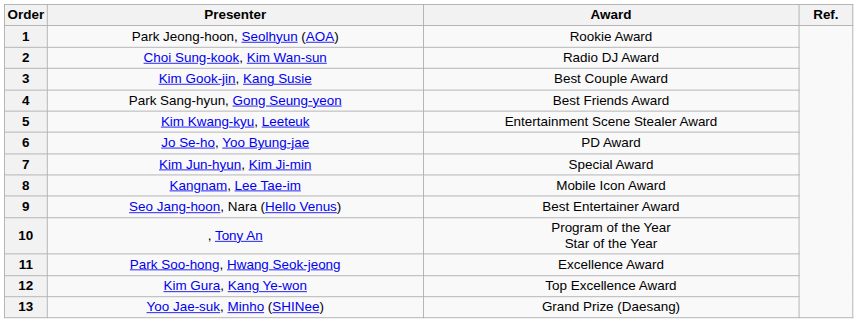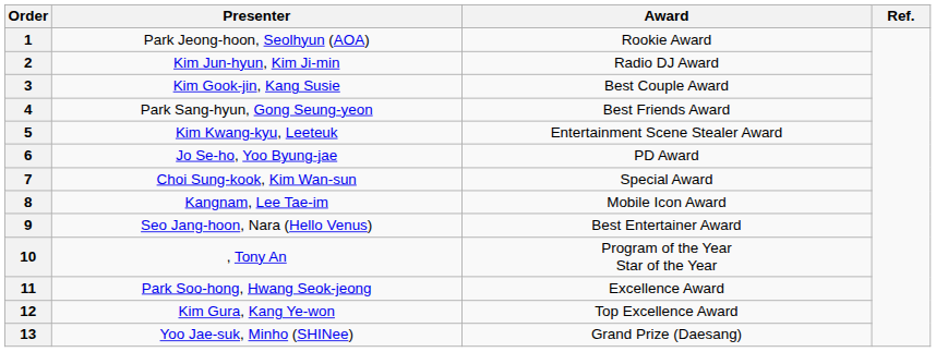2 | Presenter: Choi Sung-kook, Kim Wan-sun -> Kim Jun-hyun, Kim Ji-min
7 | Presenter: Kim Jun-hyun, Kim Ji-min -> Choi Sung-kook, Kim Wan-sun
